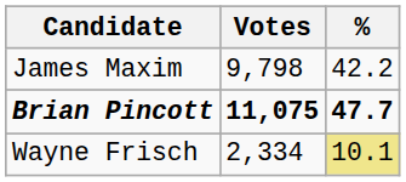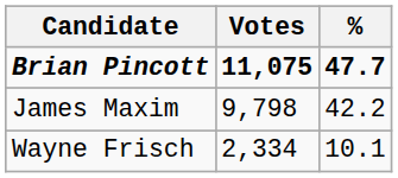rows swapped: Brian Pincott <-> James Maxim
Wayne Frisch | %: khaki background -> no background
